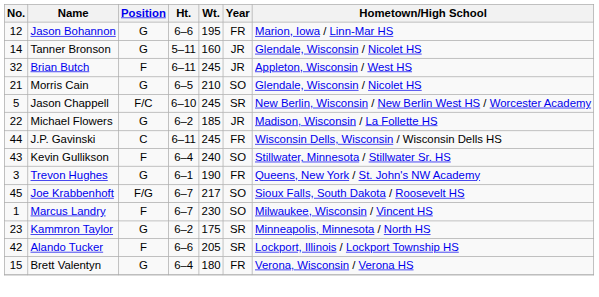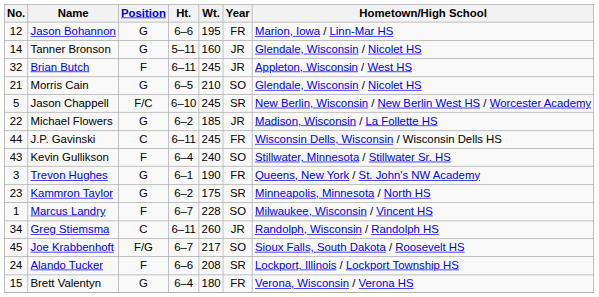rows swapped: Joe Krabbenhoft <-> Kammron Taylor
Marcus Landry | Wt.: 230 -> 228
+ row: 34 | Greg Stiemsma | C | 6–11 | 260 | JR | Randolph, Wisconsin / Randolph HS
Alando Tucker | No.: 42 -> 24
Alando Tucker | Wt.: 205 -> 208
